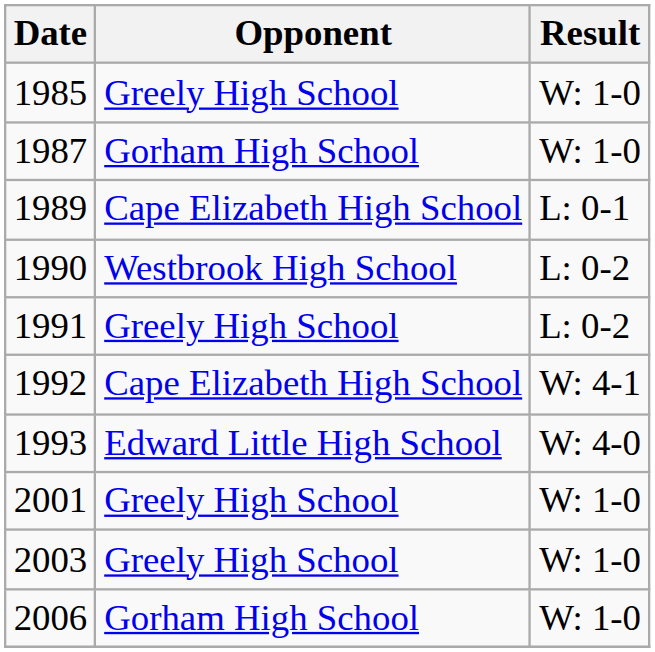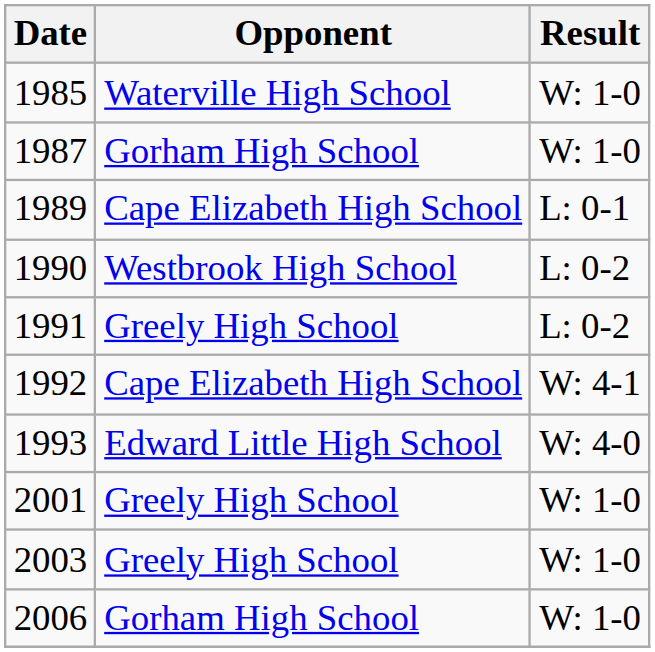1985 | Opponent: Greely High School -> Waterville High School
